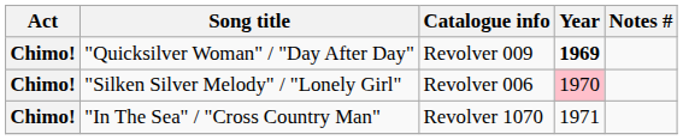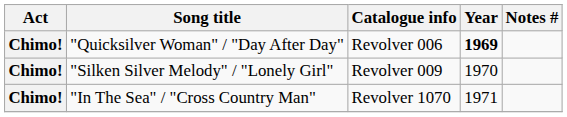"Quicksilver Woman" / "Day After Day" | Catalogue info: Revolver 009 -> Revolver 006
"Silken Silver Melody" / "Lonely Girl" | Catalogue info: Revolver 006 -> Revolver 009
"Silken Silver Melody" / "Lonely Girl" | Year: pink background -> no background
